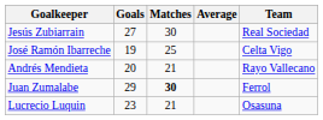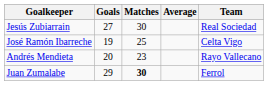Andrés Mendieta | Matches: 21 -> 23
- row: Lucrecio Luquin | 23 | 21 | Osasuna
